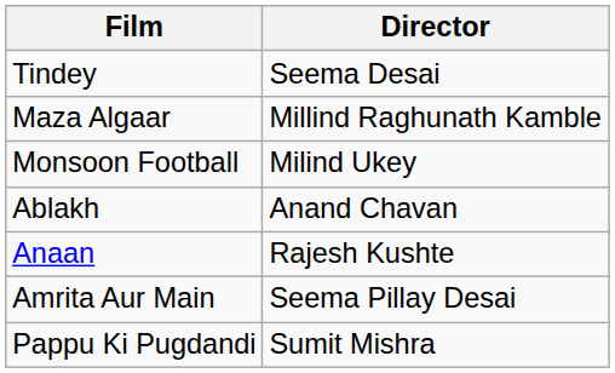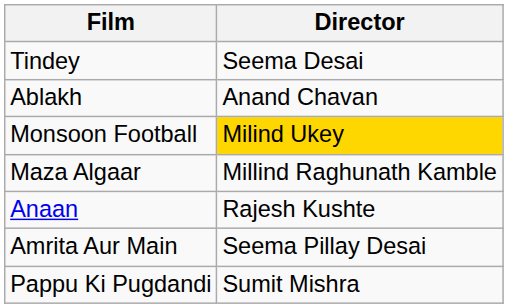rows swapped: Ablakh <-> Maza Algaar
Monsoon Football | Director: no background -> gold background
